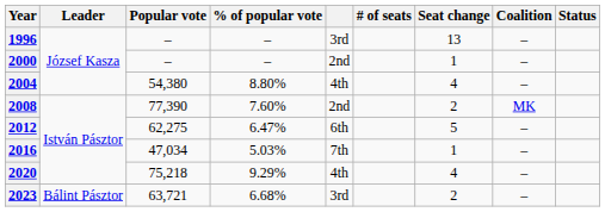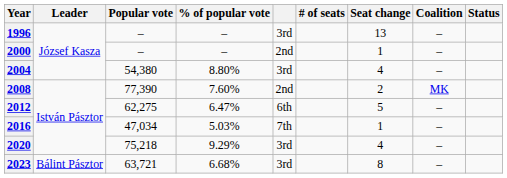2004 | column 5: 4th -> 3rd
2020 | column 5: 4th -> 3rd
2023 | Seat change: 2 -> 8
